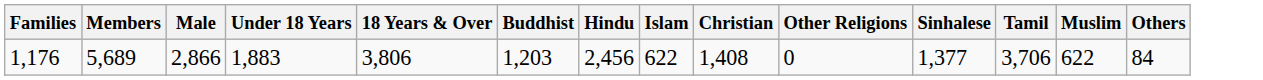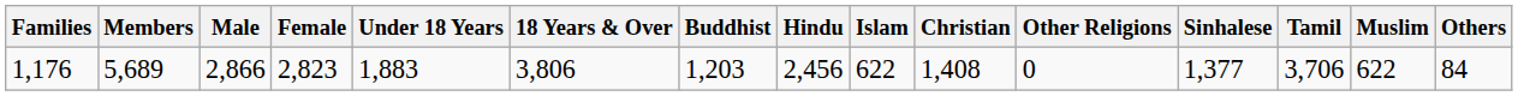+ column: Female | 2,823
